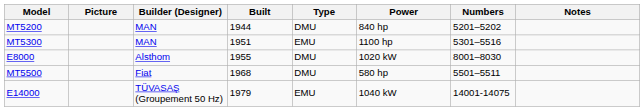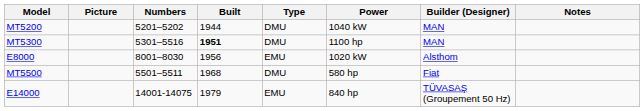columns swapped: Numbers <-> Builder (Designer)
MT5200 | Power: 840 hp -> 1040 kW
MT5300 | Built: normal -> bold
MT5300 | Type: EMU -> DMU
E8000 | Built: 1955 -> 1956
E8000 | Type: DMU -> EMU
E14000 | Power: 1040 kW -> 840 hp
